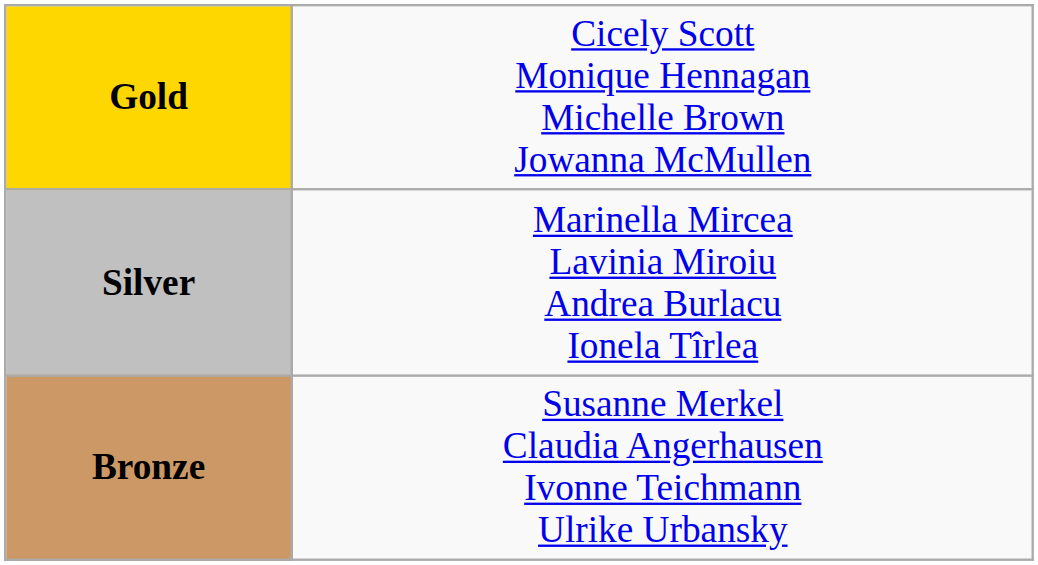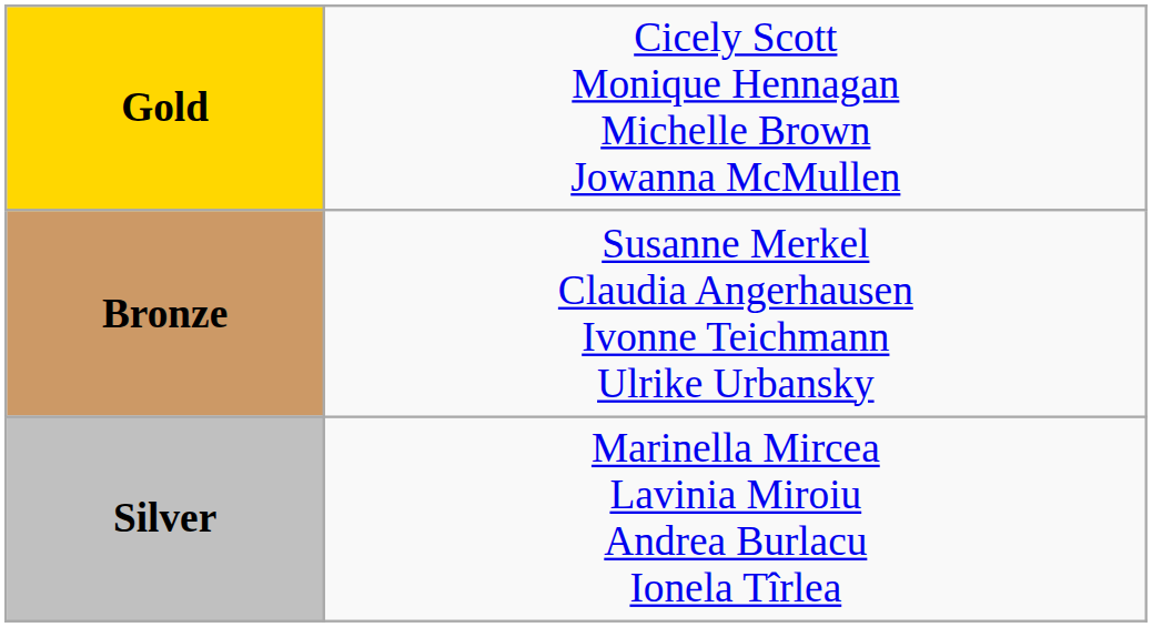rows swapped: Silver <-> Bronze
